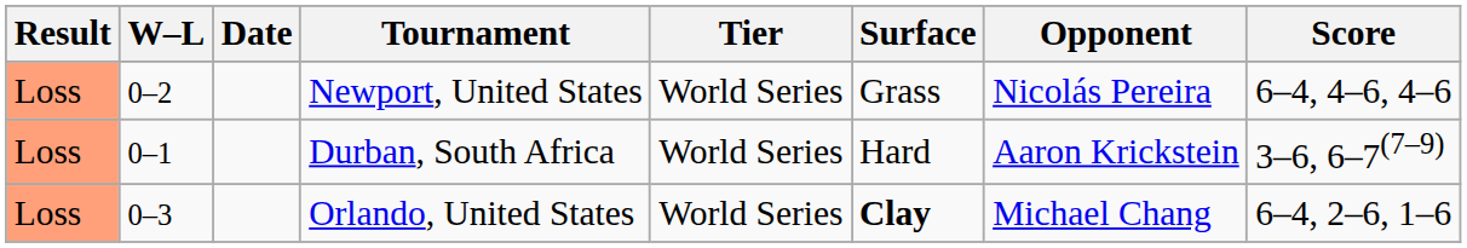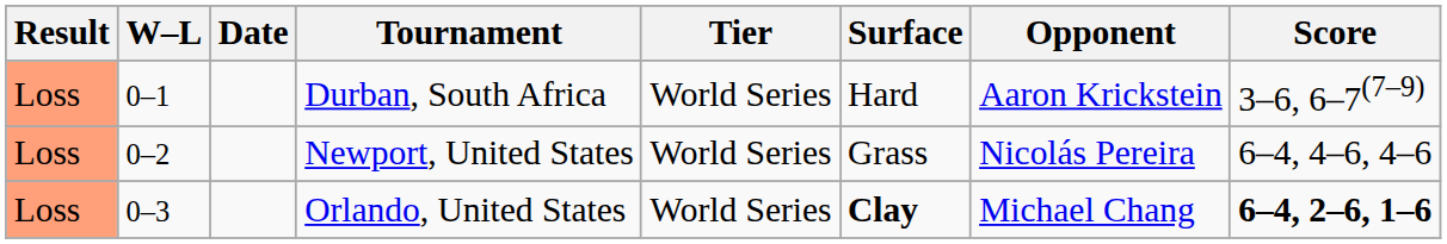rows swapped: Durban, South Africa <-> Newport, United States
Orlando, United States | Score: normal -> bold
